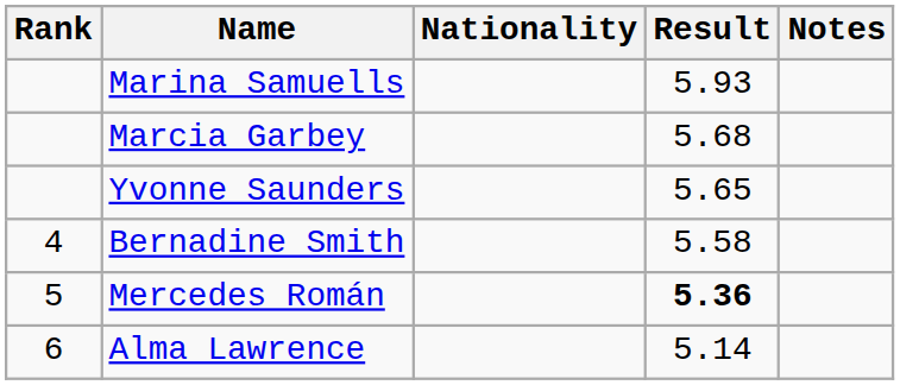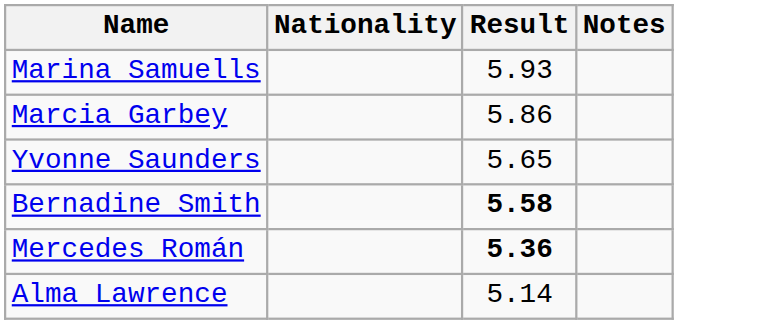- column: Rank | 4 | 5 | 6
Marcia Garbey | Result: 5.68 -> 5.86
Bernadine Smith | Result: normal -> bold
